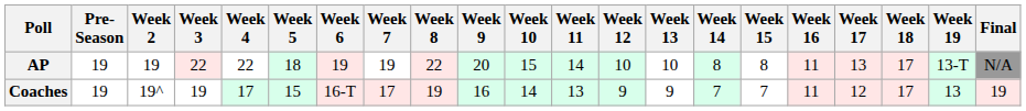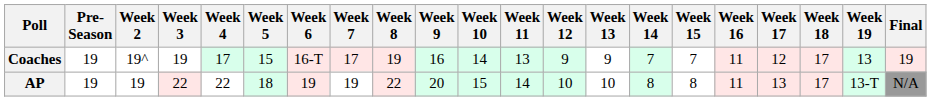rows swapped: AP <-> Coaches
